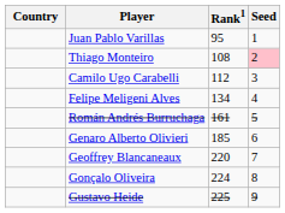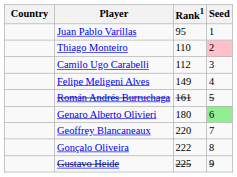Thiago Monteiro | Rank1: 108 -> 110
Felipe Meligeni Alves | Rank1: 134 -> 149
Genaro Alberto Olivieri | Rank1: 185 -> 180
Genaro Alberto Olivieri | Seed: no background -> lightgreen background
Gonçalo Oliveira | Rank1: 224 -> 222
